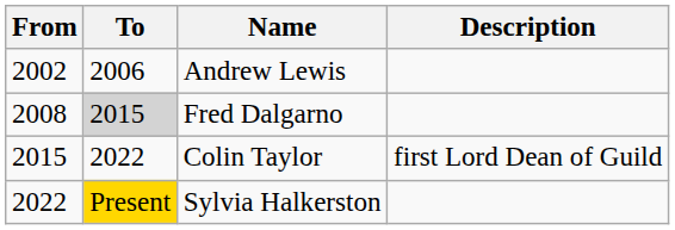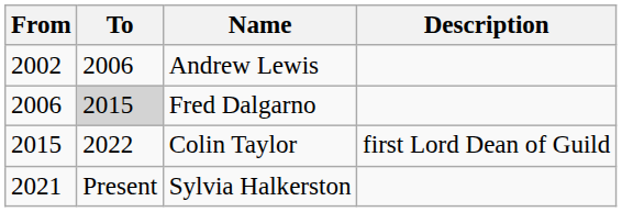Fred Dalgarno | From: 2008 -> 2006
Sylvia Halkerston | From: 2022 -> 2021
Sylvia Halkerston | To: gold background -> no background
